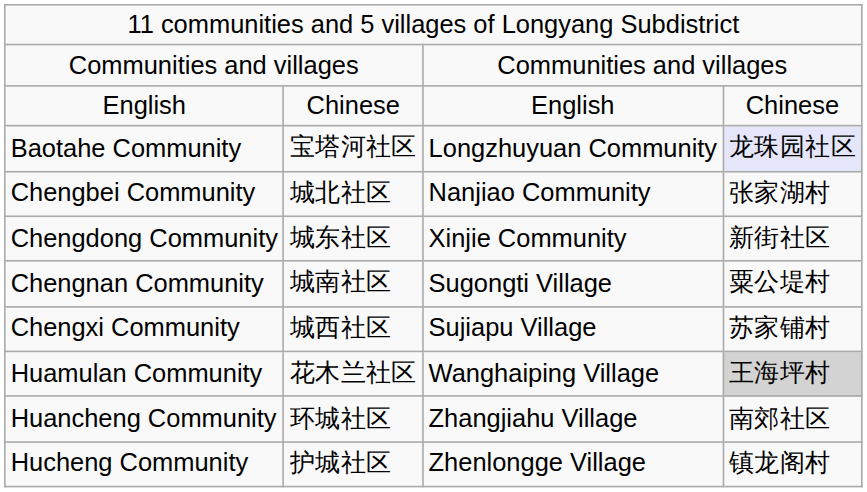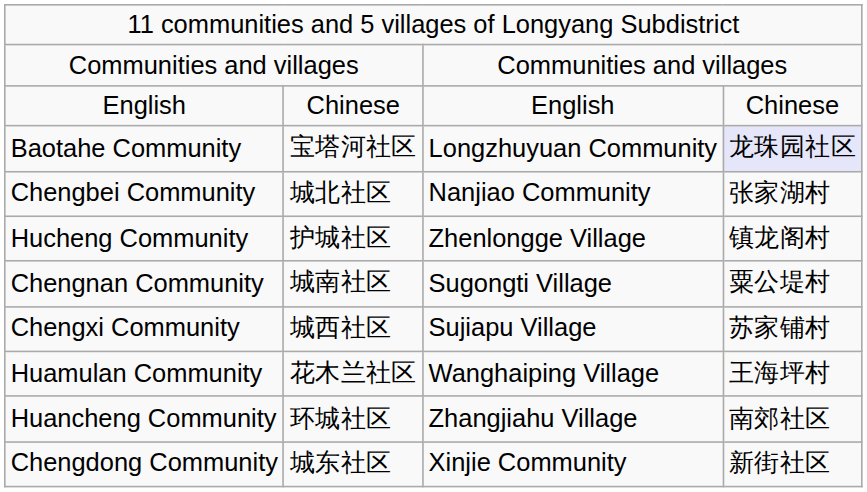rows swapped: Chengdong Community <-> Hucheng Community
Huamulan Community | column 4: lightgrey background -> no background
